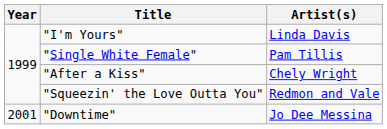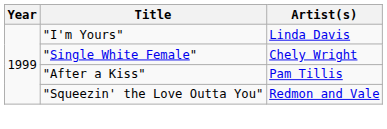"Single White Female" | Artist(s): Pam Tillis -> Chely Wright
"After a Kiss" | Artist(s): Chely Wright -> Pam Tillis
- row: 2001 | "Downtime" | Jo Dee Messina
